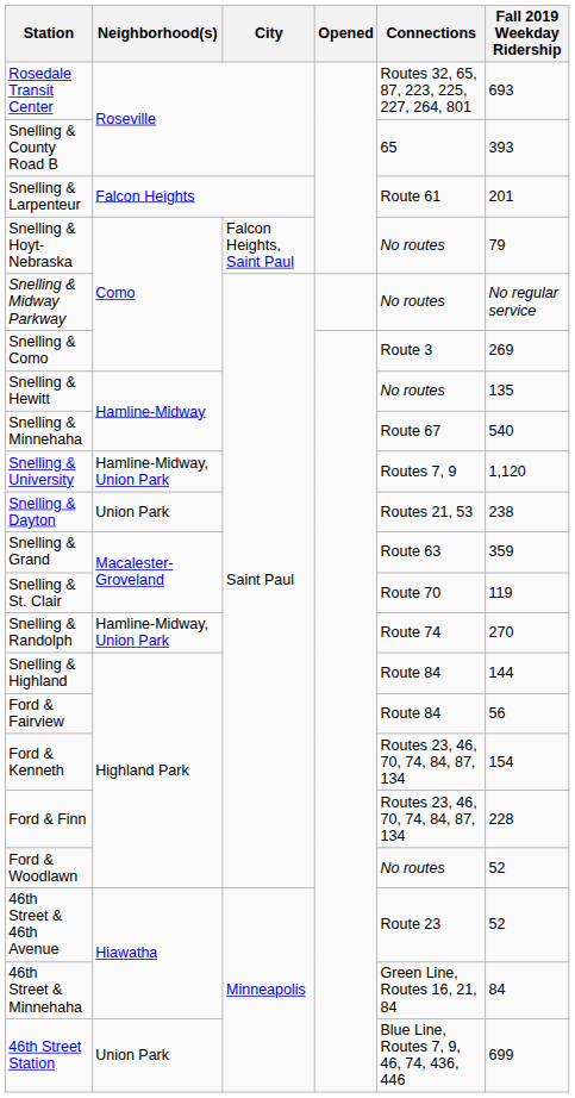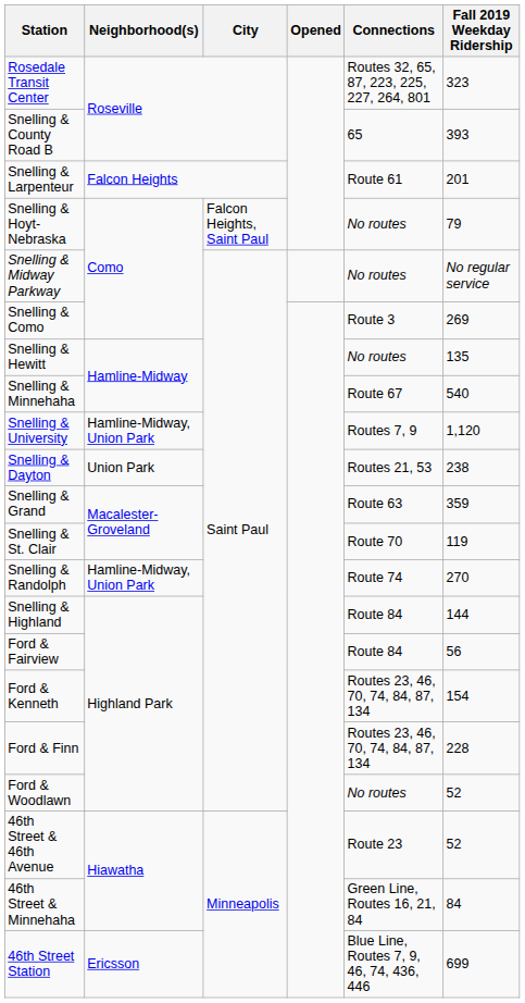Rosedale Transit Center | Fall 2019 Weekday Ridership: 693 -> 323
46th Street Station | Neighborhood(s): Union Park -> Ericsson
